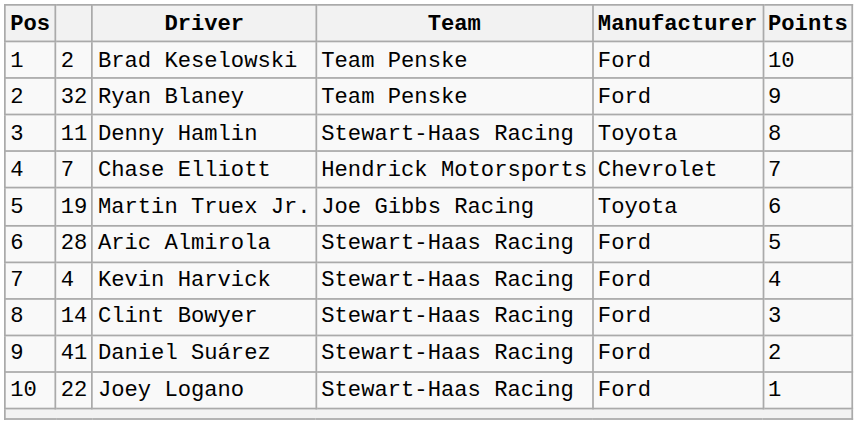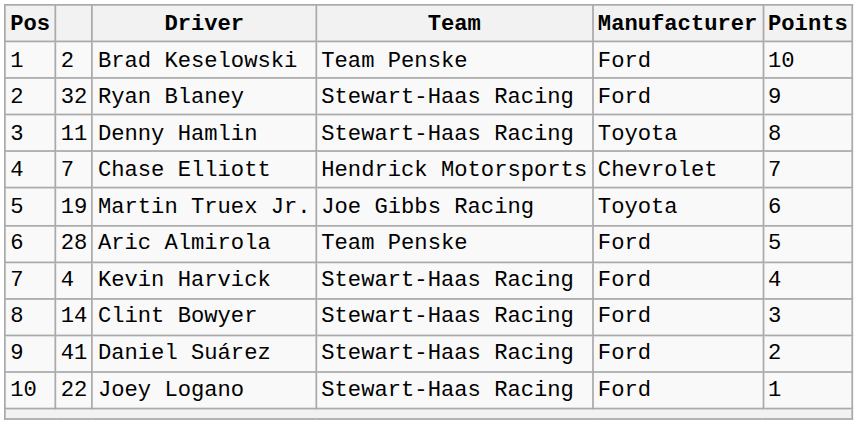Ryan Blaney | Team: Team Penske -> Stewart-Haas Racing
Aric Almirola | Team: Stewart-Haas Racing -> Team Penske
